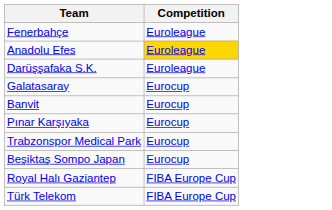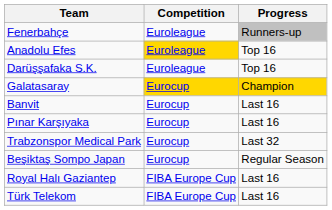+ column: Progress | Runners-up | Top 16 | Top 16 | Champion | Last 16 | Last 16 | Last 32 | Regular Season | Last 16 | Last 16
Galatasaray | Competition: no background -> gold background
